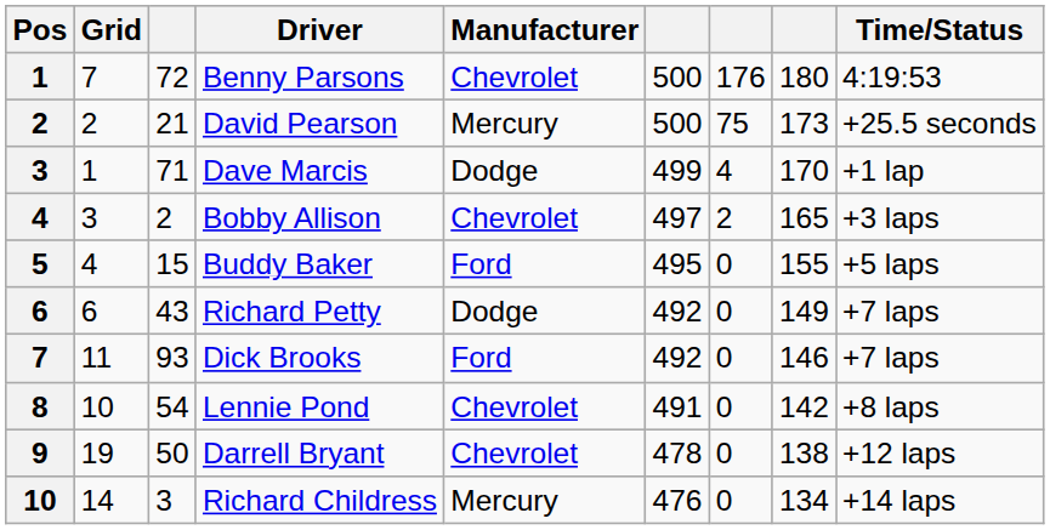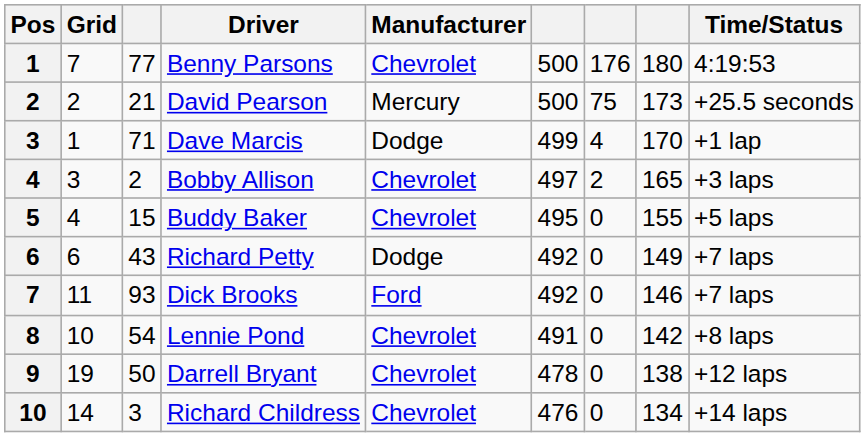Benny Parsons | column 3: 72 -> 77
Buddy Baker | Manufacturer: Ford -> Chevrolet
Richard Childress | Manufacturer: Mercury -> Chevrolet
